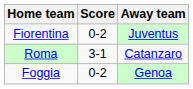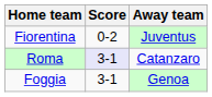Roma | Score: no background -> lavender background
Foggia | Score: 0-2 -> 3-1
